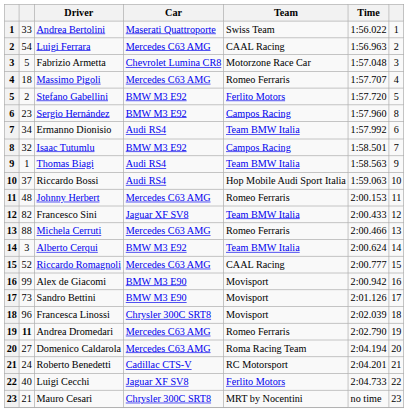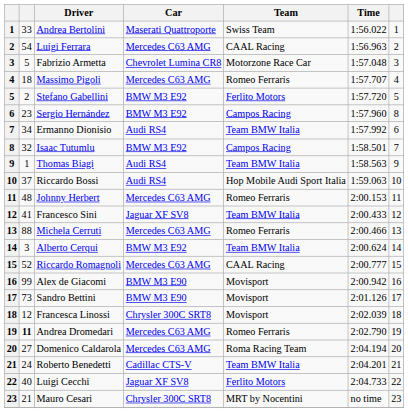Francesco Sini | column 2: 82 -> 41
Francesca Linossi | column 2: 96 -> 12
Roberto Benedetti | Team: RC Motorsport -> Team BMW Italia
